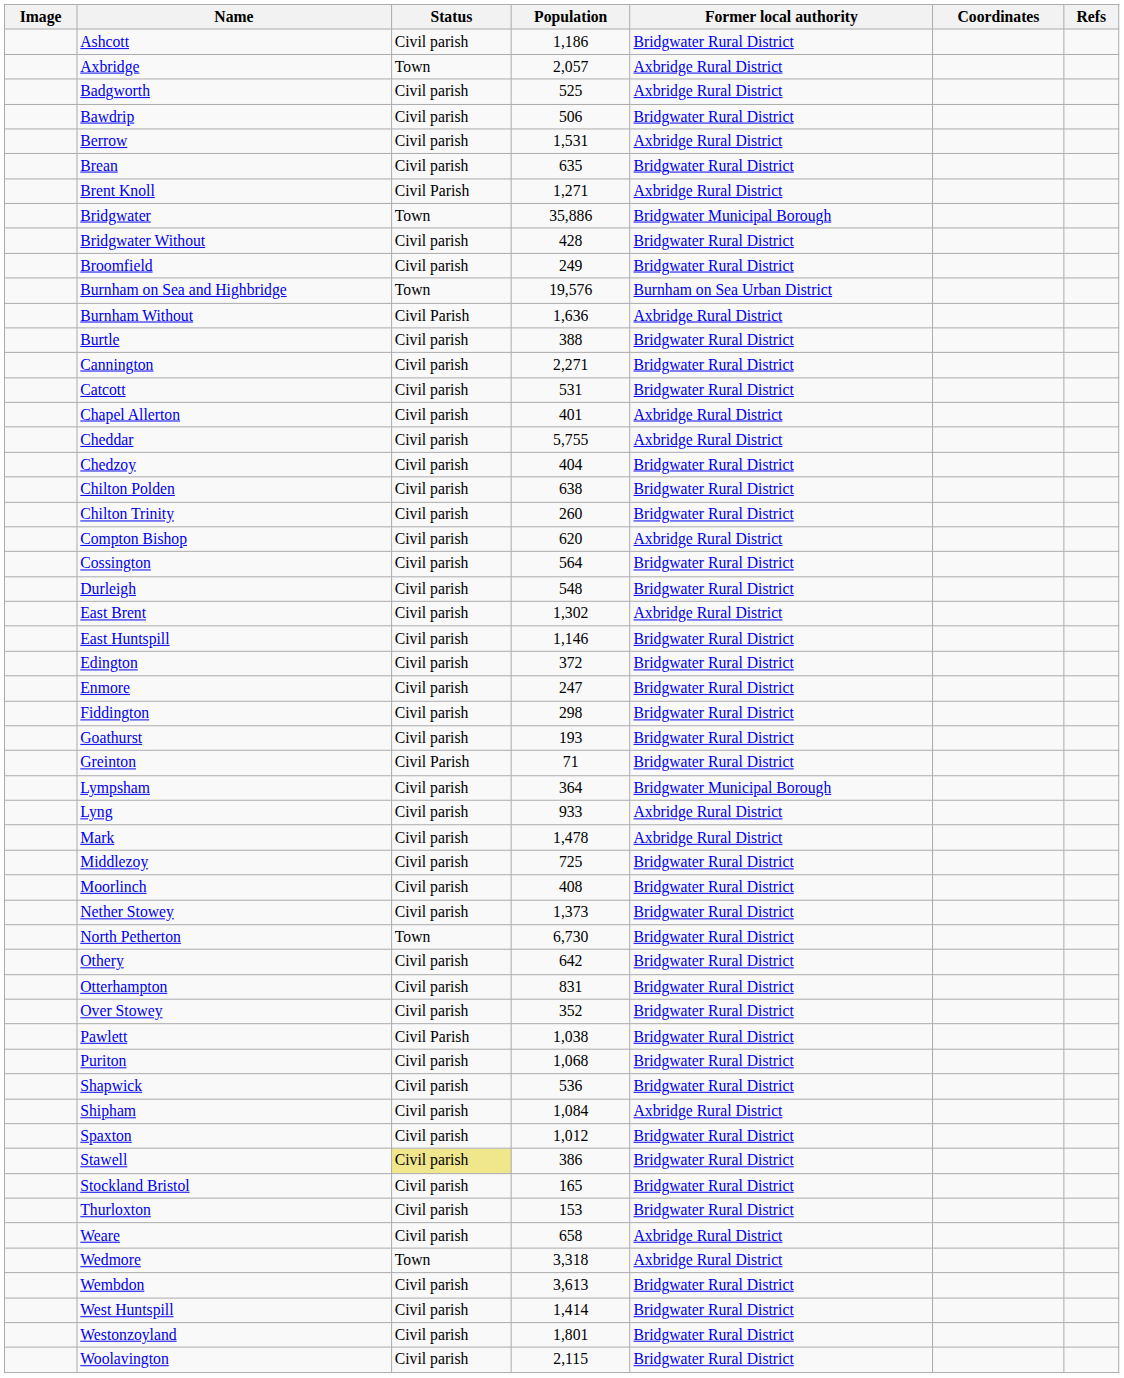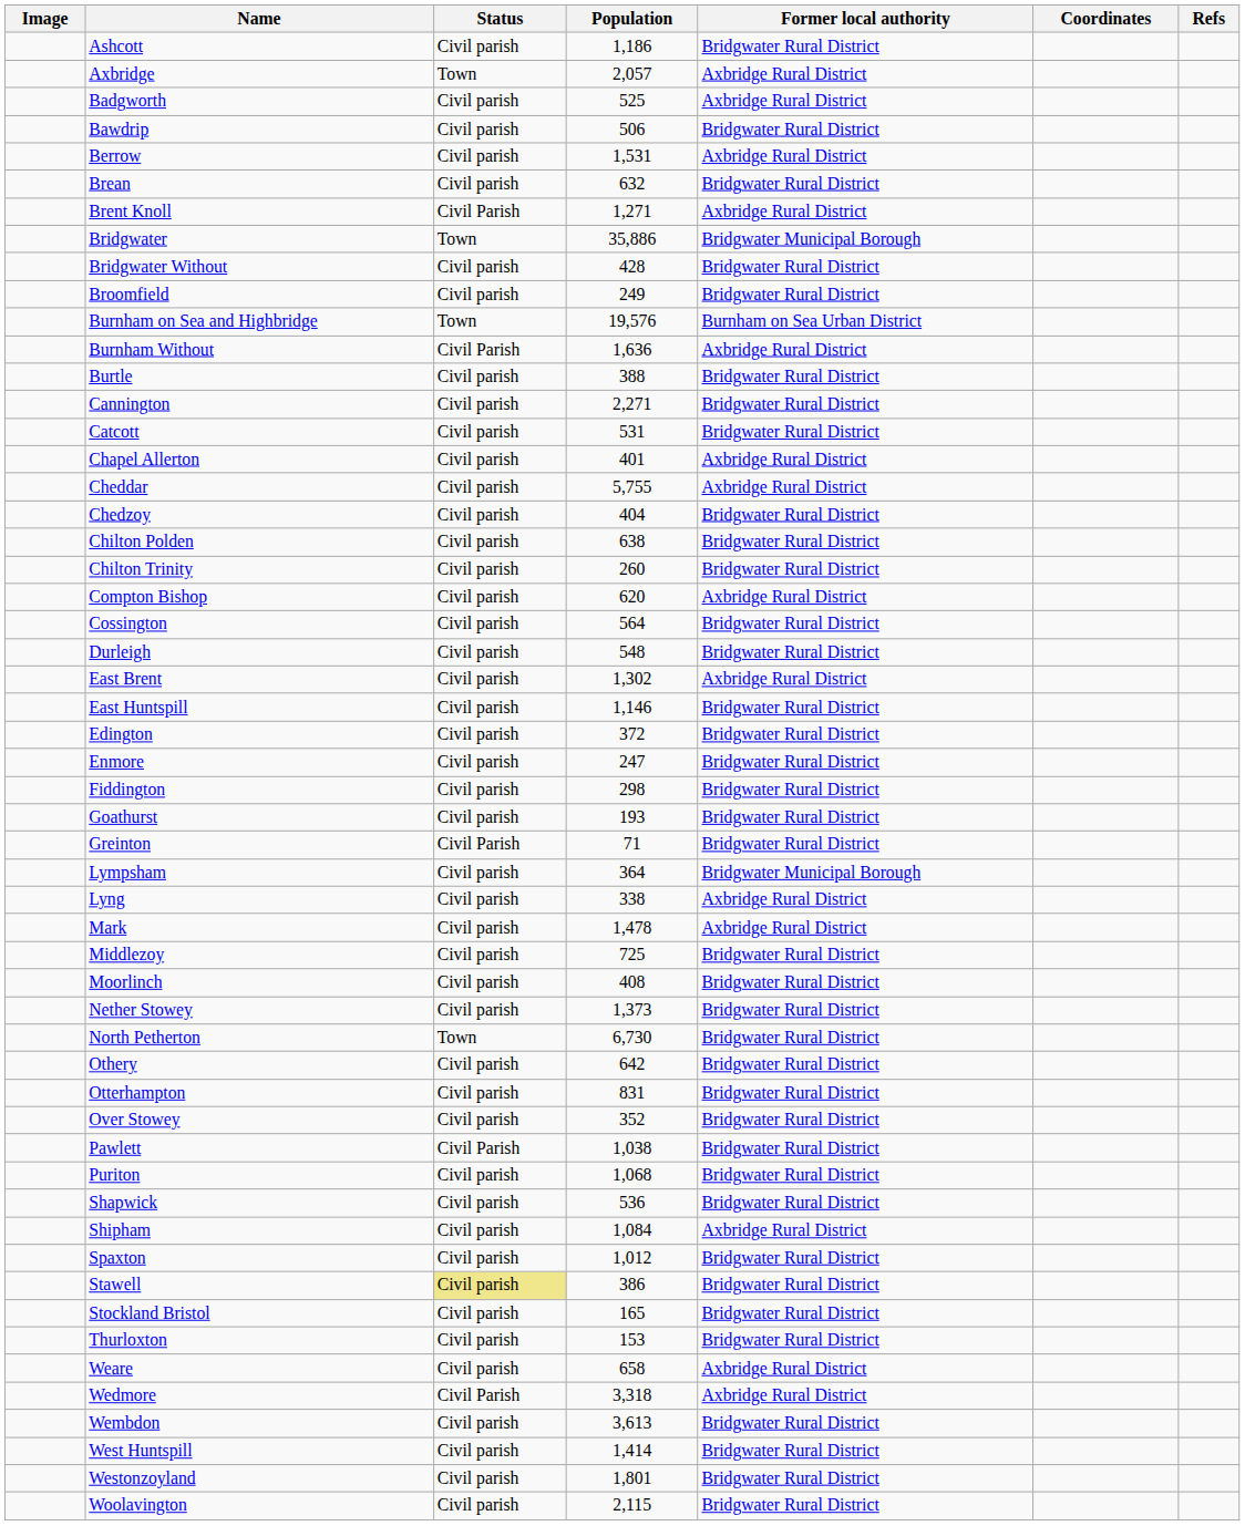Brean | Population: 635 -> 632
Lyng | Population: 933 -> 338
Wedmore | Status: Town -> Civil Parish
